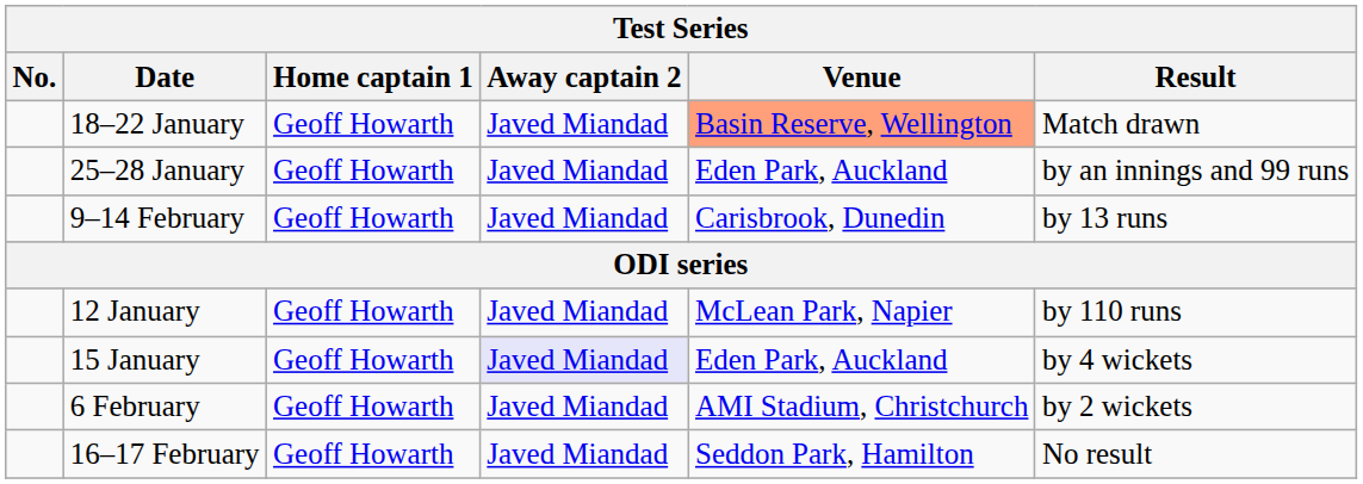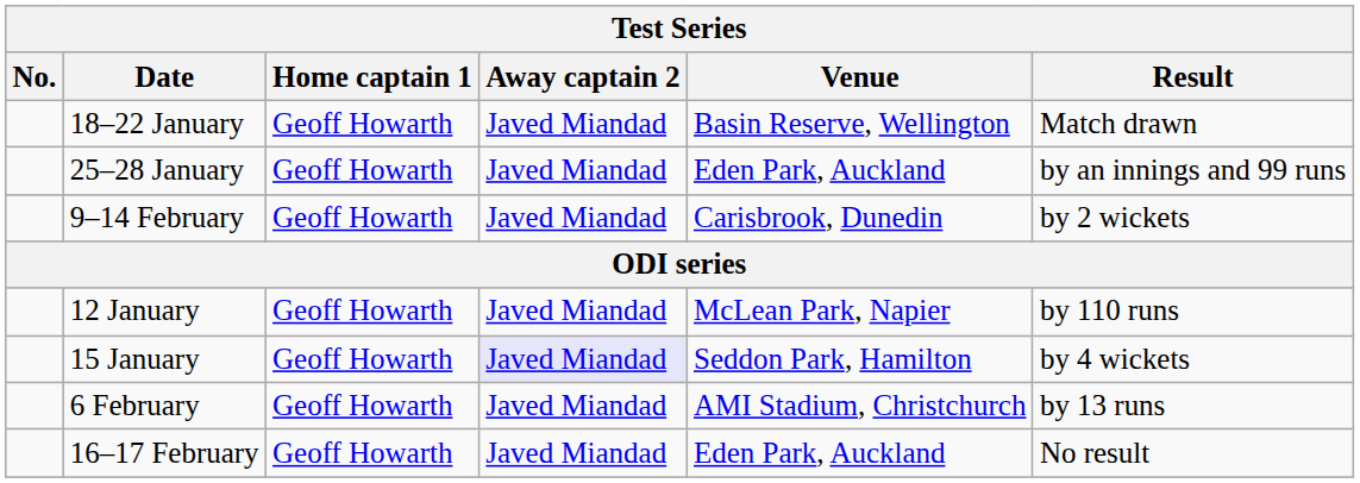18–22 January | Venue: lightsalmon background -> no background
9–14 February | Result: by 13 runs -> by 2 wickets
15 January | Venue: Eden Park, Auckland -> Seddon Park, Hamilton
6 February | Result: by 2 wickets -> by 13 runs
16–17 February | Venue: Seddon Park, Hamilton -> Eden Park, Auckland
